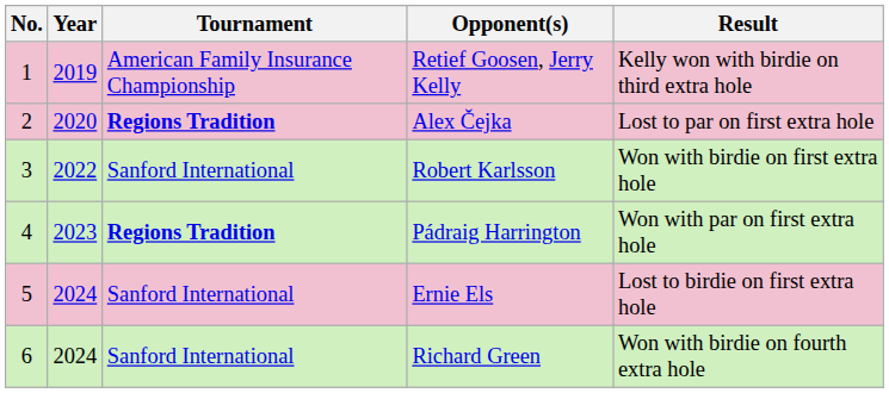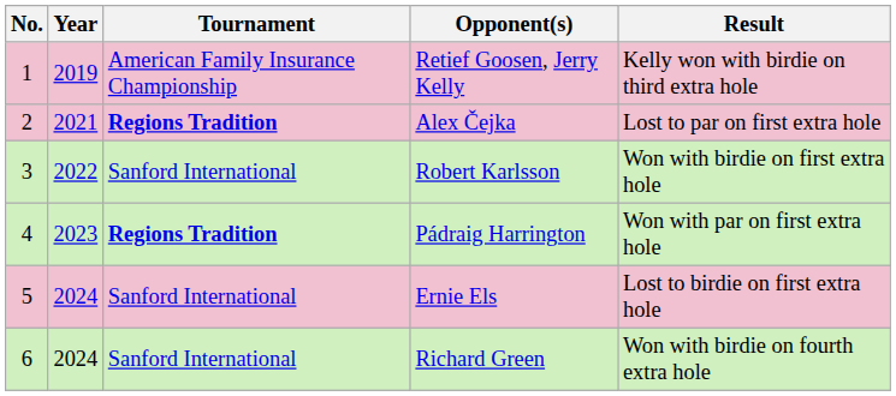Alex Čejka | Year: 2020 -> 2021
